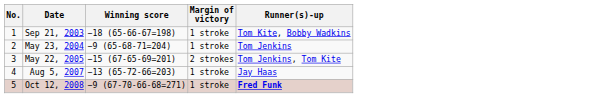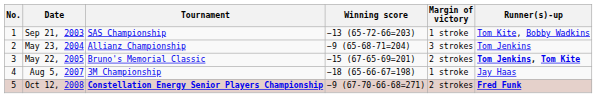+ column: Tournament | SAS Championship | Allianz Championship | Bruno's Memorial Classic | 3M Championship | Constellation Energy Senior Players Championship
Sep 21, 2003 | Winning score: −18 (65-66-67=198) -> −13 (65-72-66=203)
May 23, 2004 | Margin of victory: 1 stroke -> 3 strokes
May 22, 2005 | Runner(s)-up: normal -> bold
Aug 5, 2007 | Winning score: −13 (65-72-66=203) -> −18 (65-66-67=198)
Oct 12, 2008 | Margin of victory: 1 stroke -> 2 strokes
